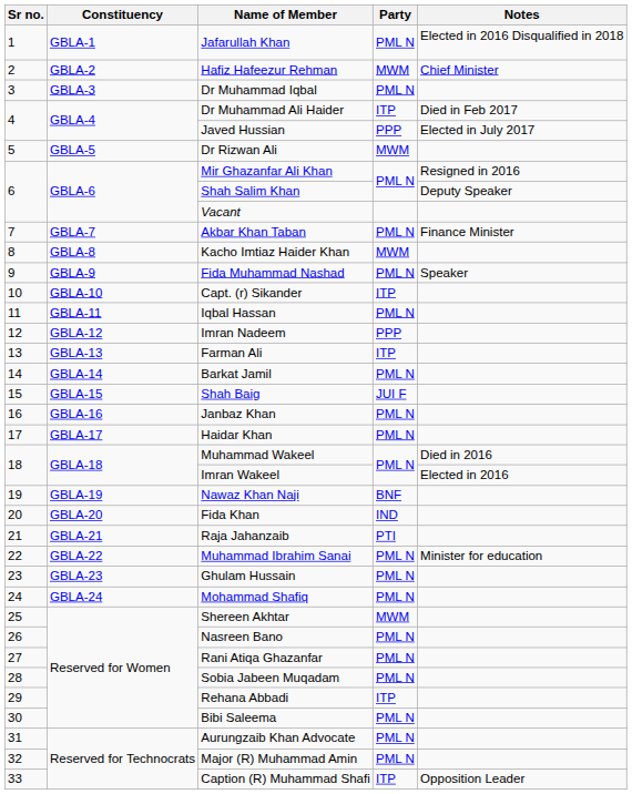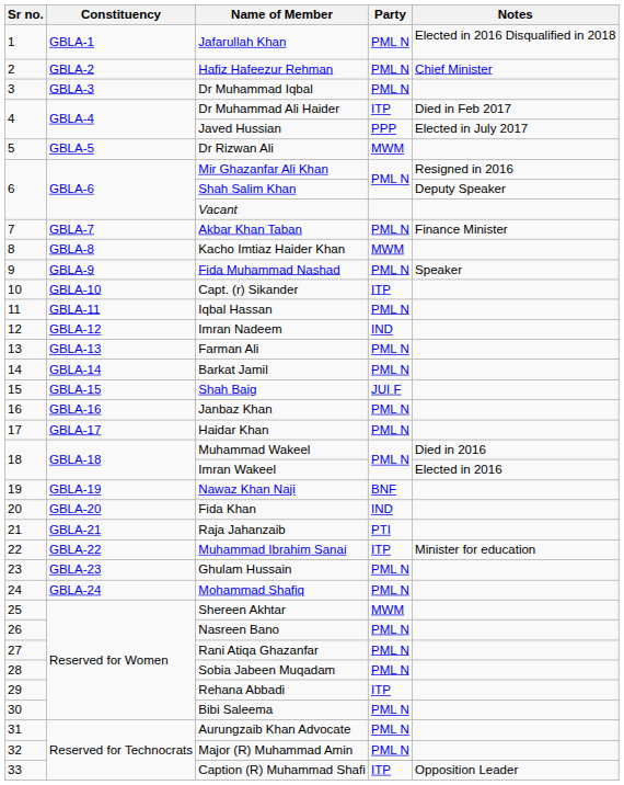Hafiz Hafeezur Rehman | Party: MWM -> PML N
Imran Nadeem | Party: PPP -> IND
Farman Ali | Party: ITP -> PML N
Muhammad Ibrahim Sanai | Party: PML N -> ITP
